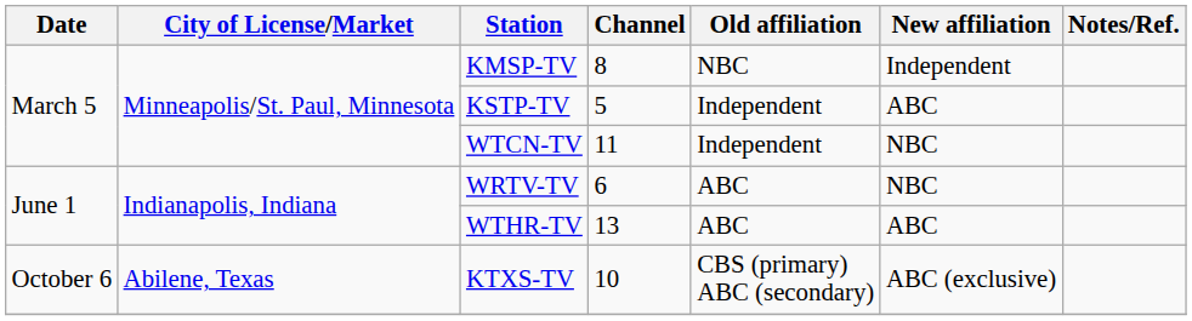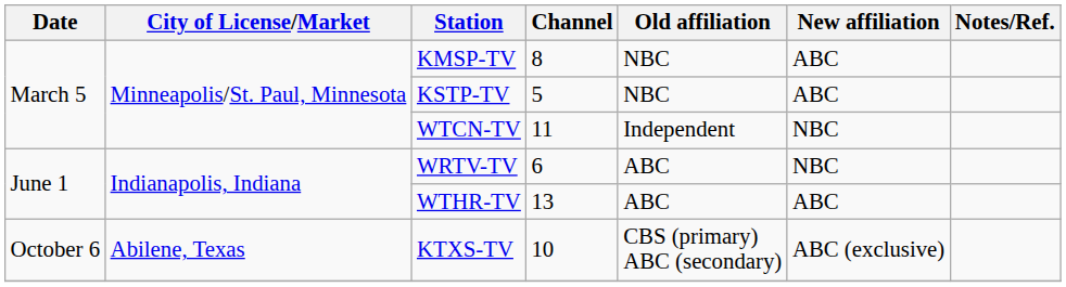KMSP-TV | New affiliation: Independent -> ABC
KSTP-TV | Old affiliation: Independent -> NBC
